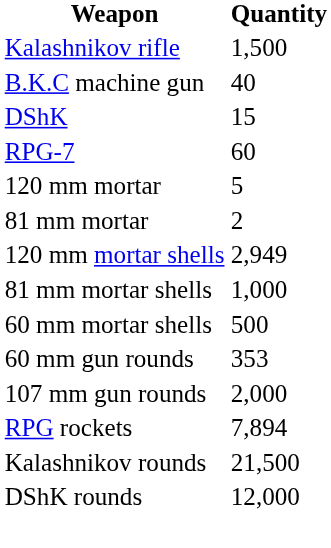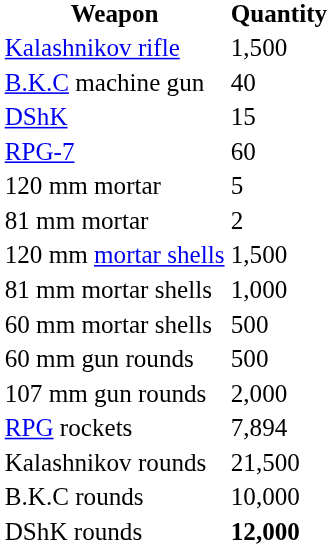120 mm mortar shells | Quantity: 2,949 -> 1,500
60 mm gun rounds | Quantity: 353 -> 500
+ row: B.K.C rounds | 10,000
DShK rounds | Quantity: normal -> bold
